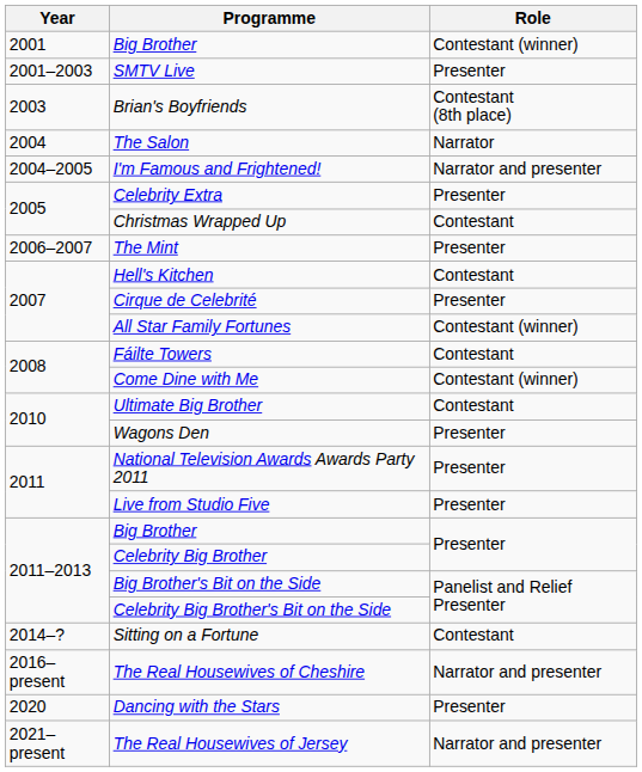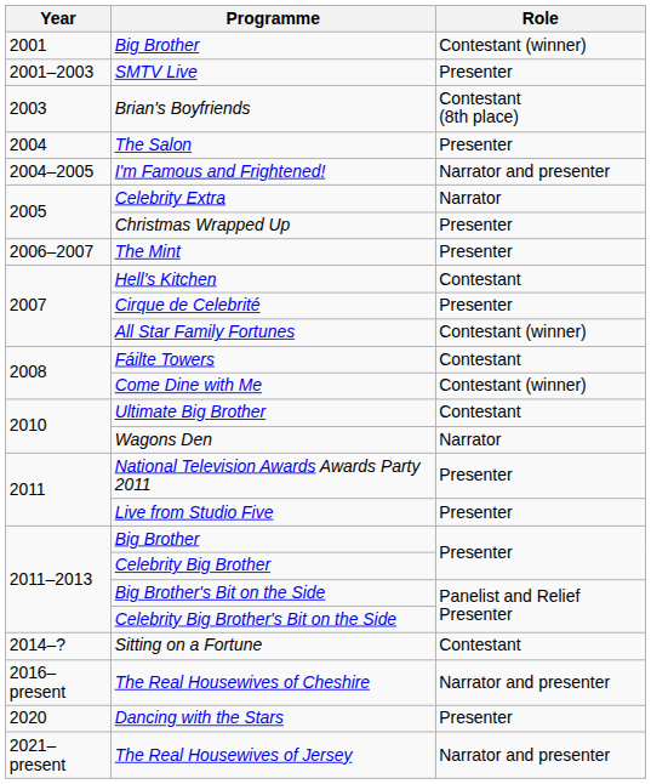The Salon | Role: Narrator -> Presenter
Celebrity Extra | Role: Presenter -> Narrator
Christmas Wrapped Up | Role: Contestant -> Presenter
Wagons Den | Role: Presenter -> Narrator
